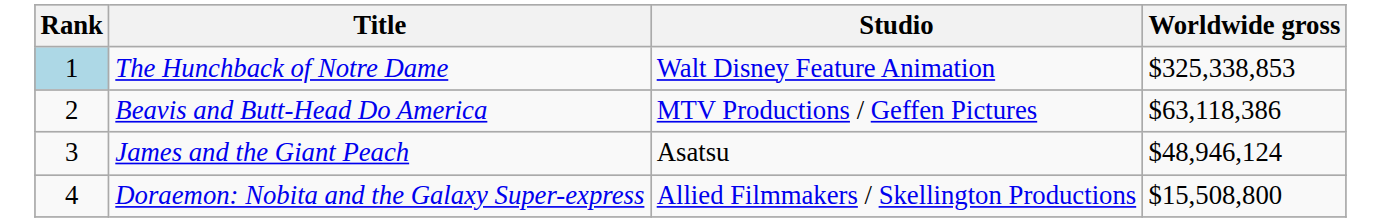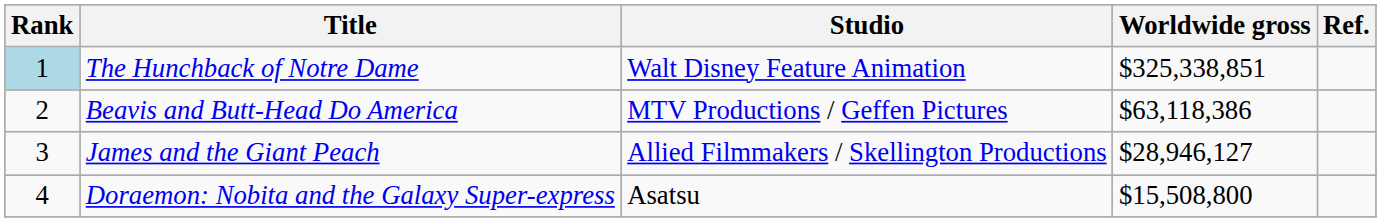+ column: Ref.
The Hunchback of Notre Dame | Worldwide gross: $325,338,853 -> $325,338,851
James and the Giant Peach | Studio: Asatsu -> Allied Filmmakers / Skellington Productions
James and the Giant Peach | Worldwide gross: $48,946,124 -> $28,946,127
Doraemon: Nobita and the Galaxy Super-express | Studio: Allied Filmmakers / Skellington Productions -> Asatsu
